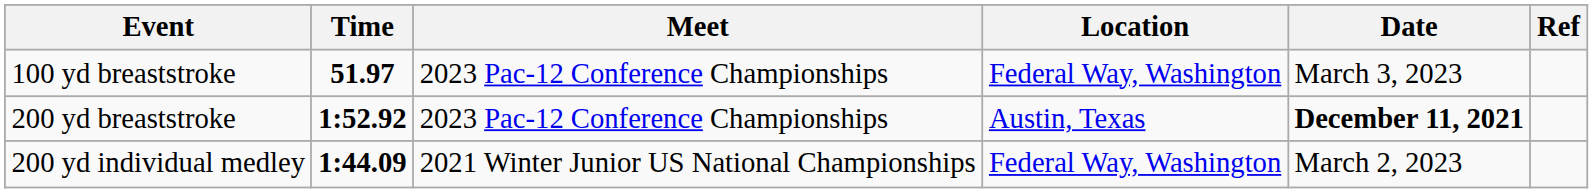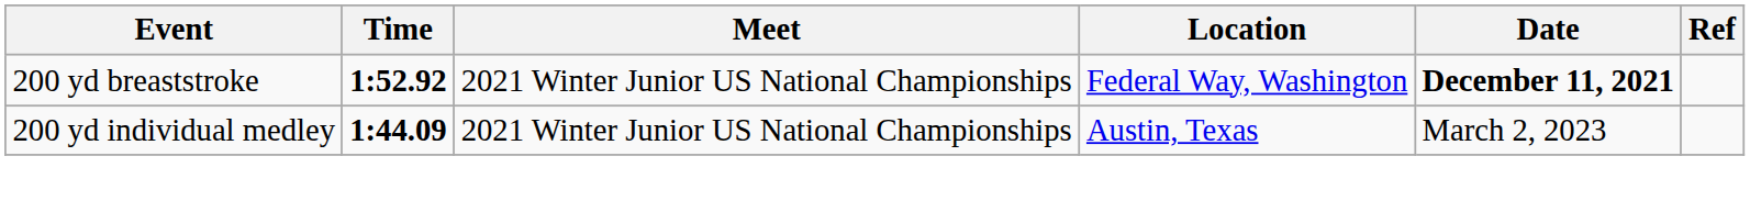- row: 100 yd breaststroke | 51.97 | 2023 Pac-12 Conference Championships | Federal Way, Washington | March 3, 2023
200 yd breaststroke | Meet: 2023 Pac-12 Conference Championships -> 2021 Winter Junior US National Championships
200 yd breaststroke | Location: Austin, Texas -> Federal Way, Washington
200 yd individual medley | Location: Federal Way, Washington -> Austin, Texas
